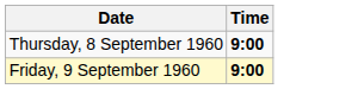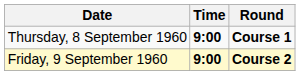+ column: Round | Course 1 | Course 2
